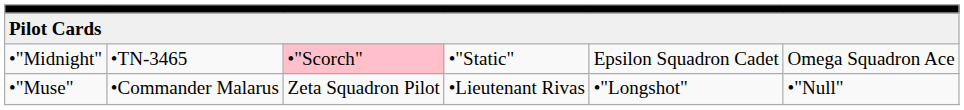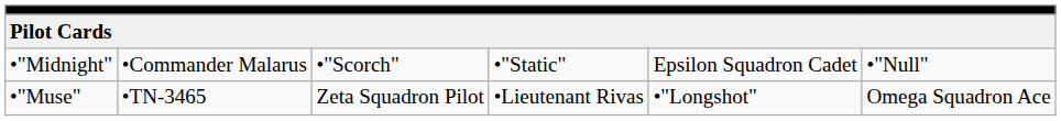•"Midnight" | column 2: •TN-3465 -> •Commander Malarus
•"Midnight" | column 3: pink background -> no background
•"Midnight" | column 6: Omega Squadron Ace -> •"Null"
•"Muse" | column 2: •Commander Malarus -> •TN-3465
•"Muse" | column 6: •"Null" -> Omega Squadron Ace
